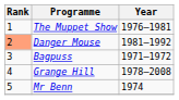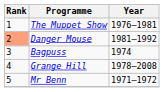Bagpuss | Year: 1971–1972 -> 1974
Mr Benn | Year: 1974 -> 1971–1972
